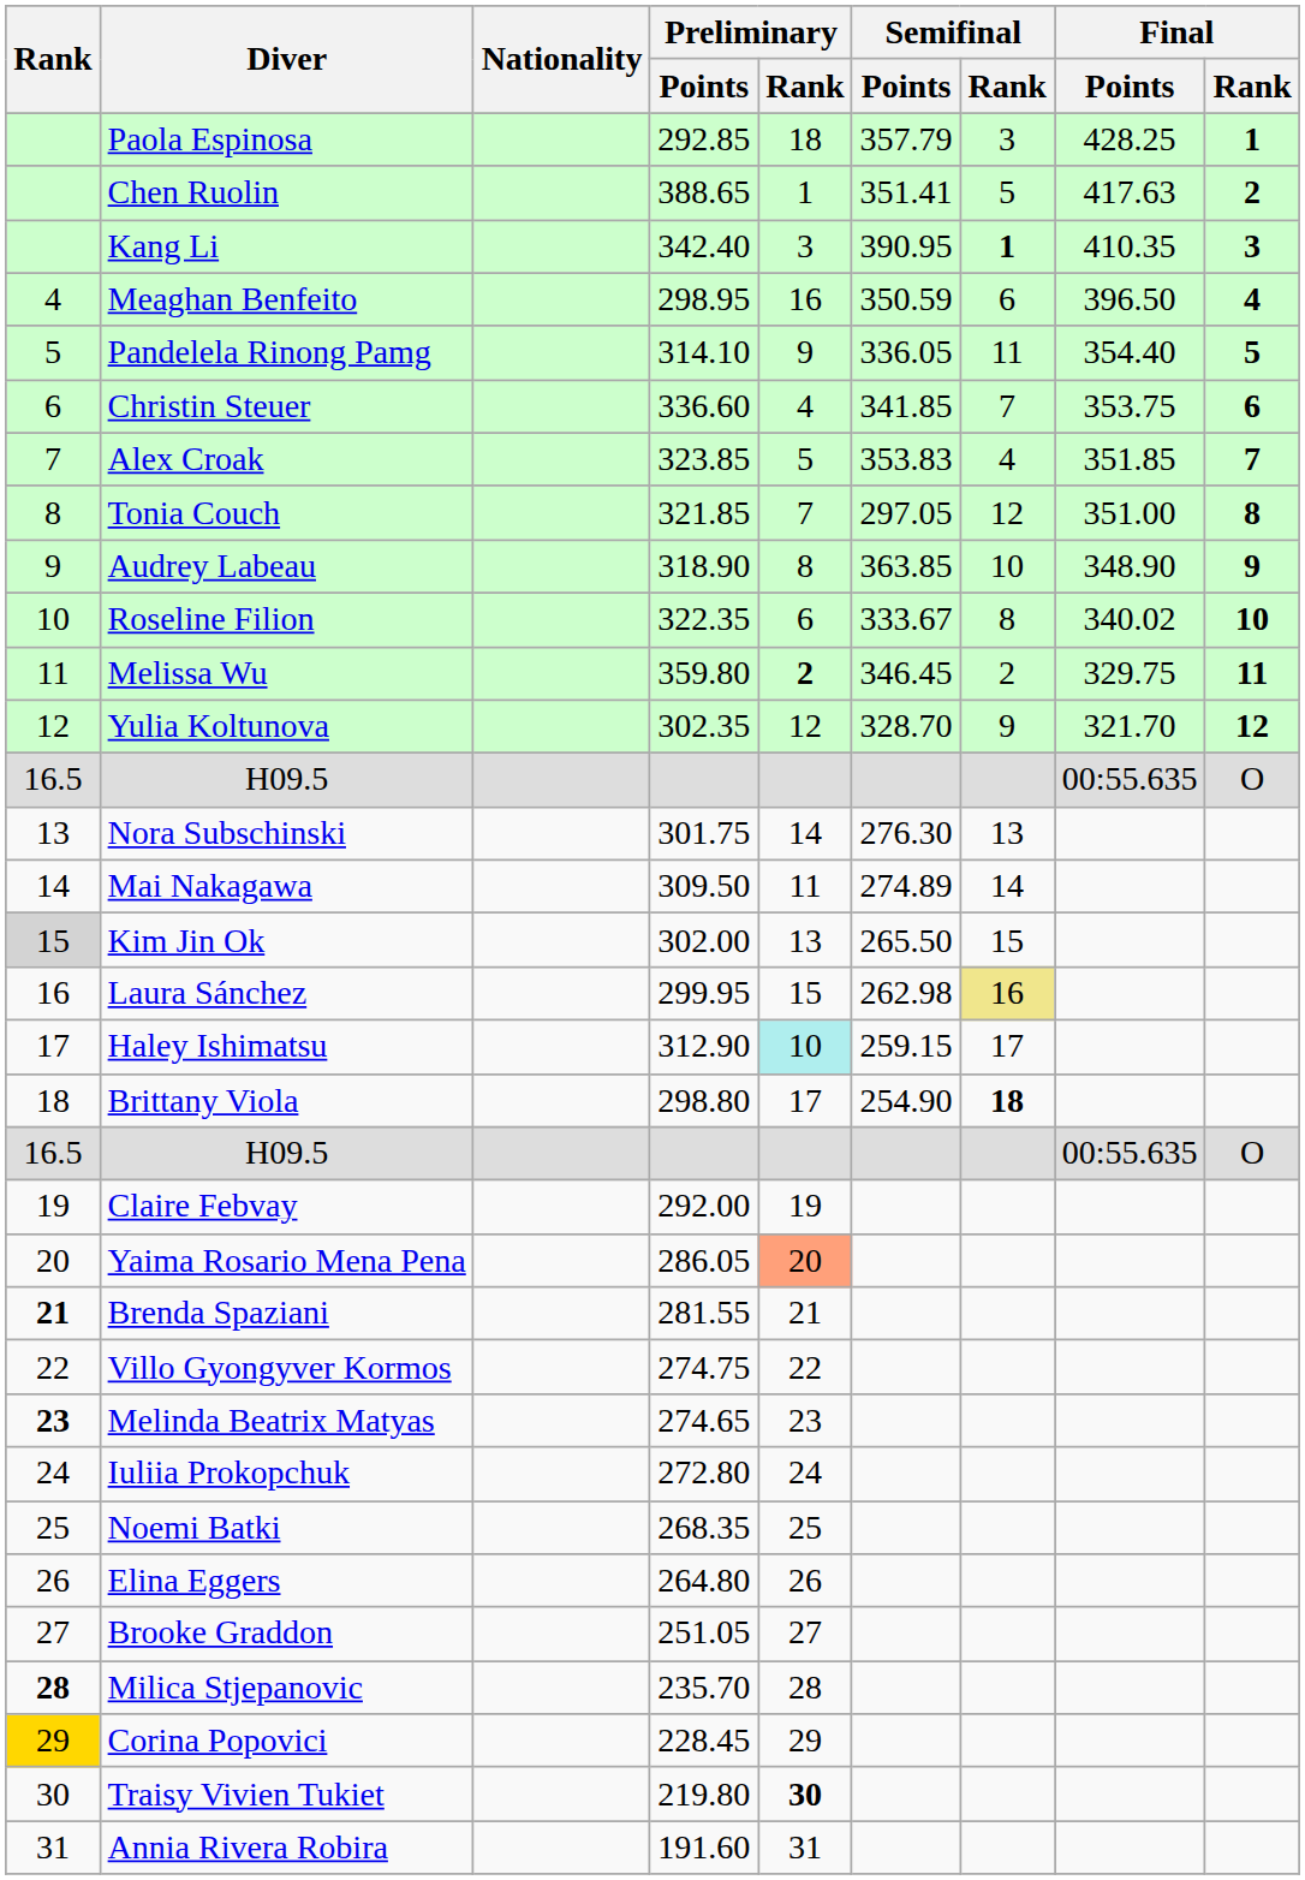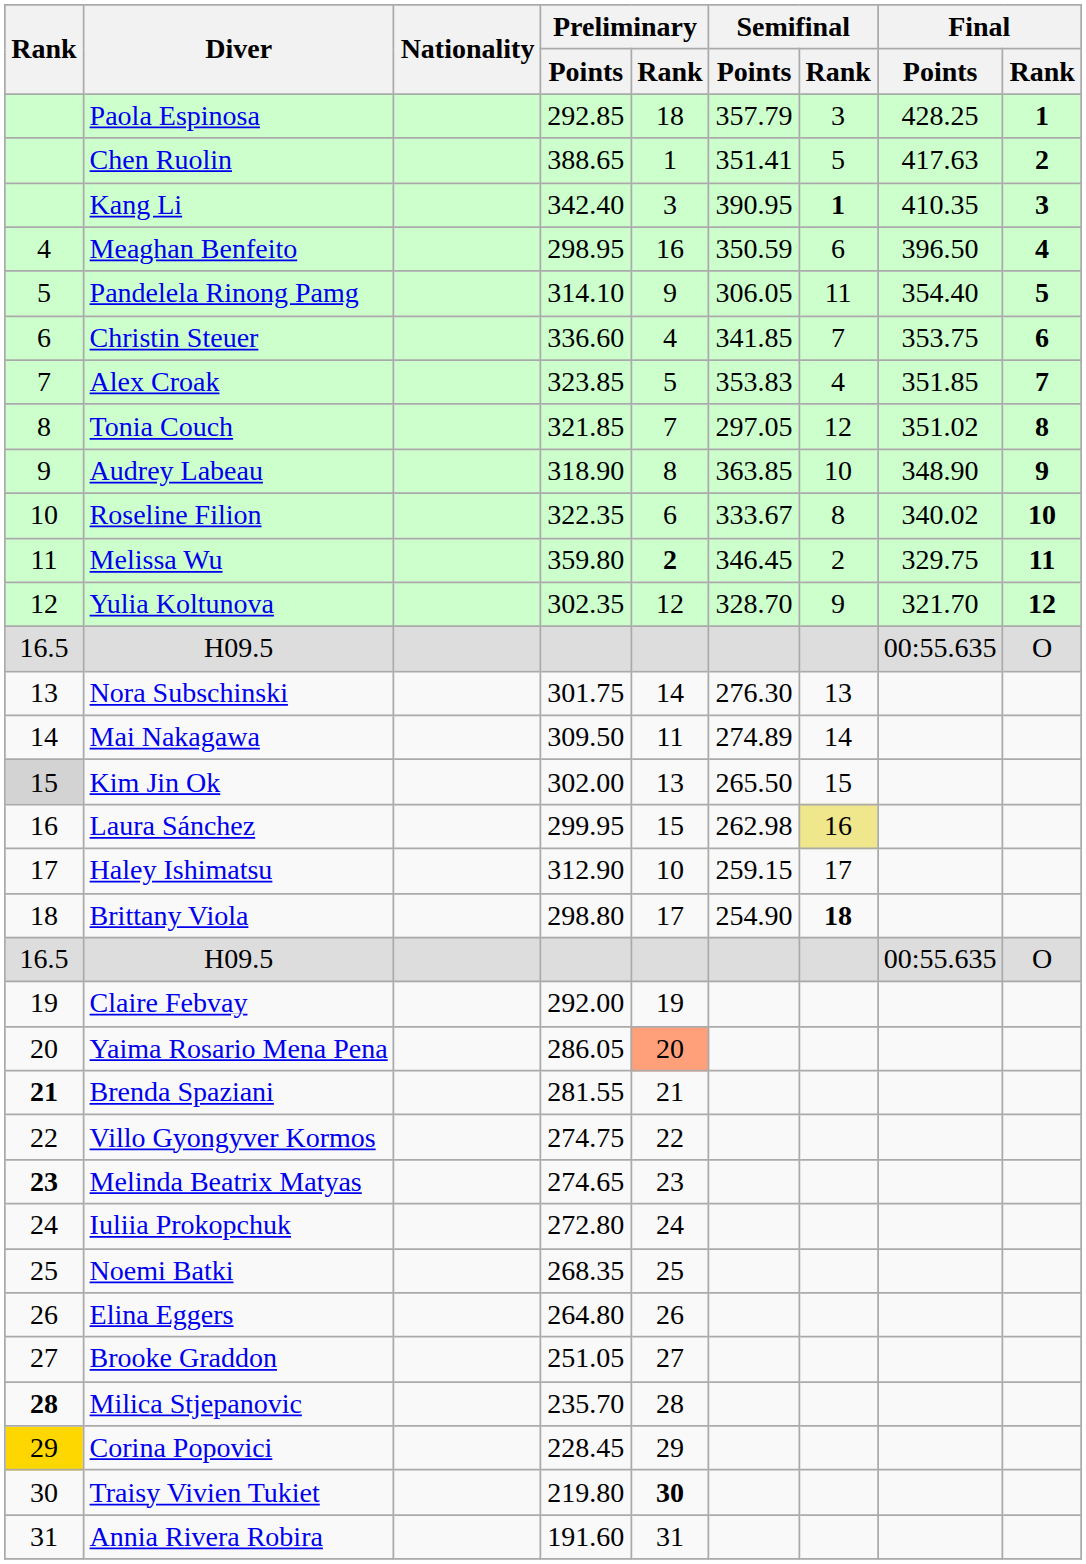Pandelela Rinong Pamg | Semifinal / Points: 336.05 -> 306.05
Tonia Couch | Final / Points: 351.00 -> 351.02
Haley Ishimatsu | Preliminary / Rank: paleturquoise background -> no background
